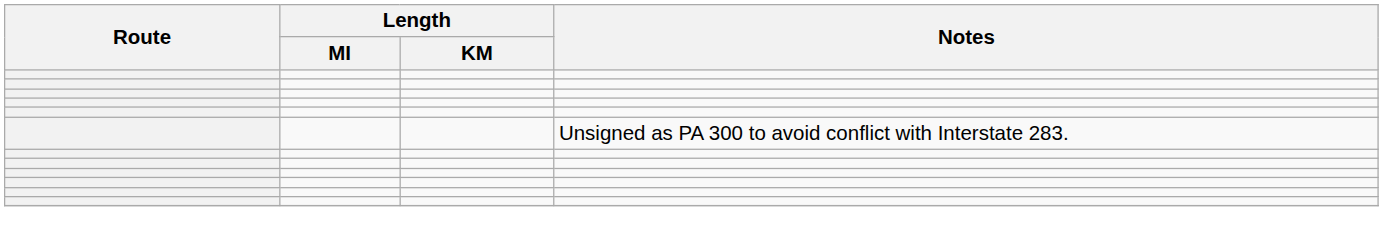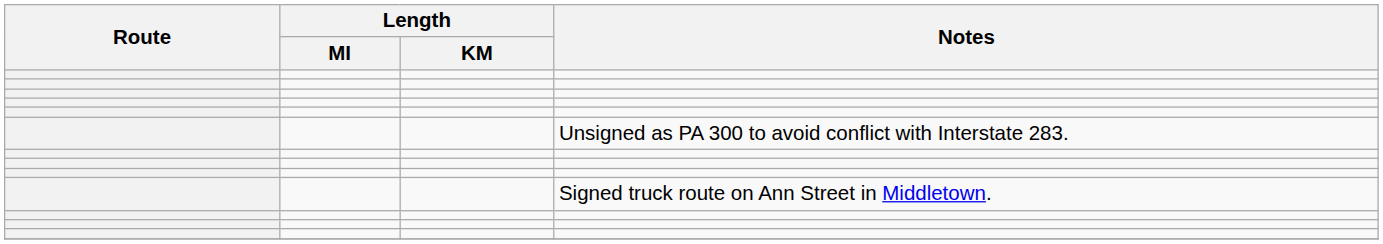+ row: Signed truck route on Ann Street in Middletown.
